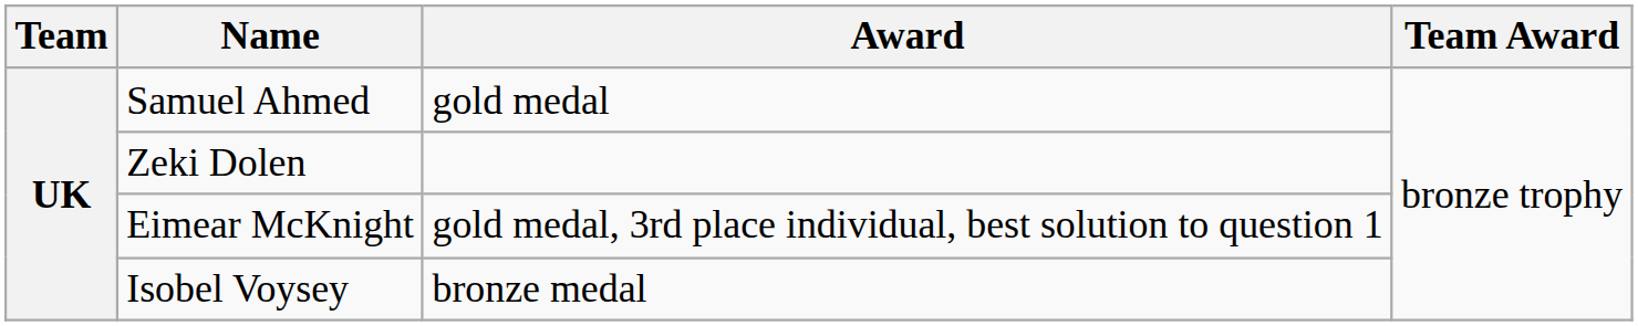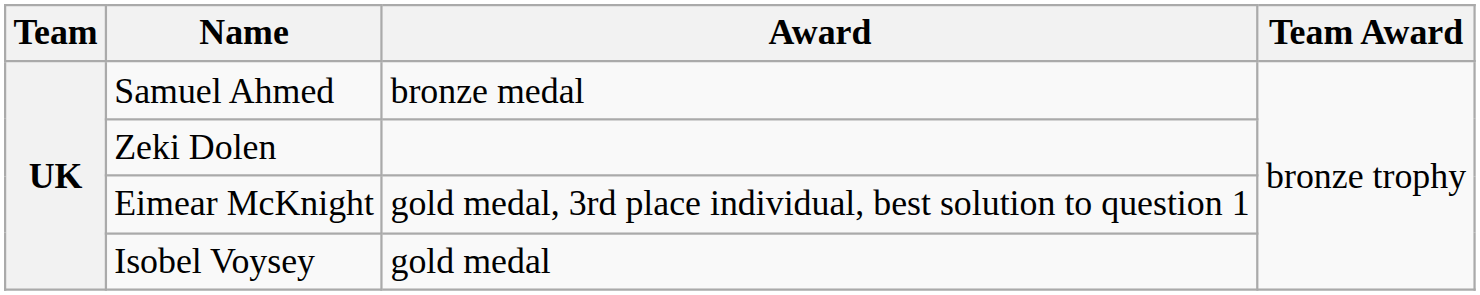Samuel Ahmed | Award: gold medal -> bronze medal
Isobel Voysey | Award: bronze medal -> gold medal
